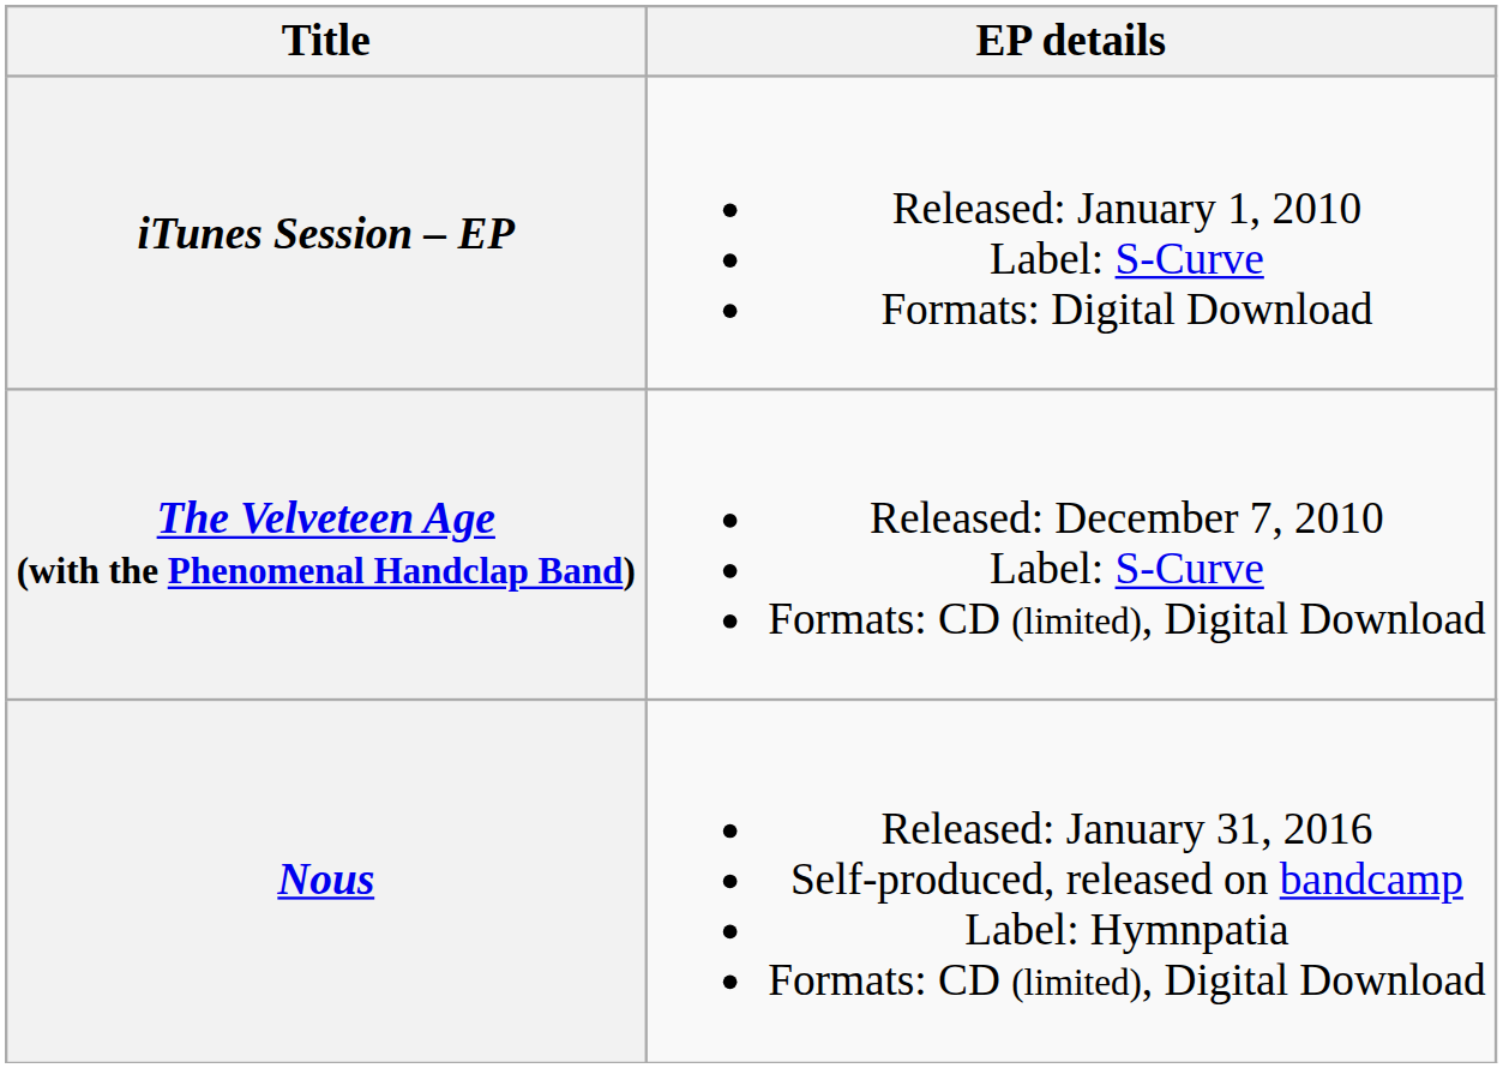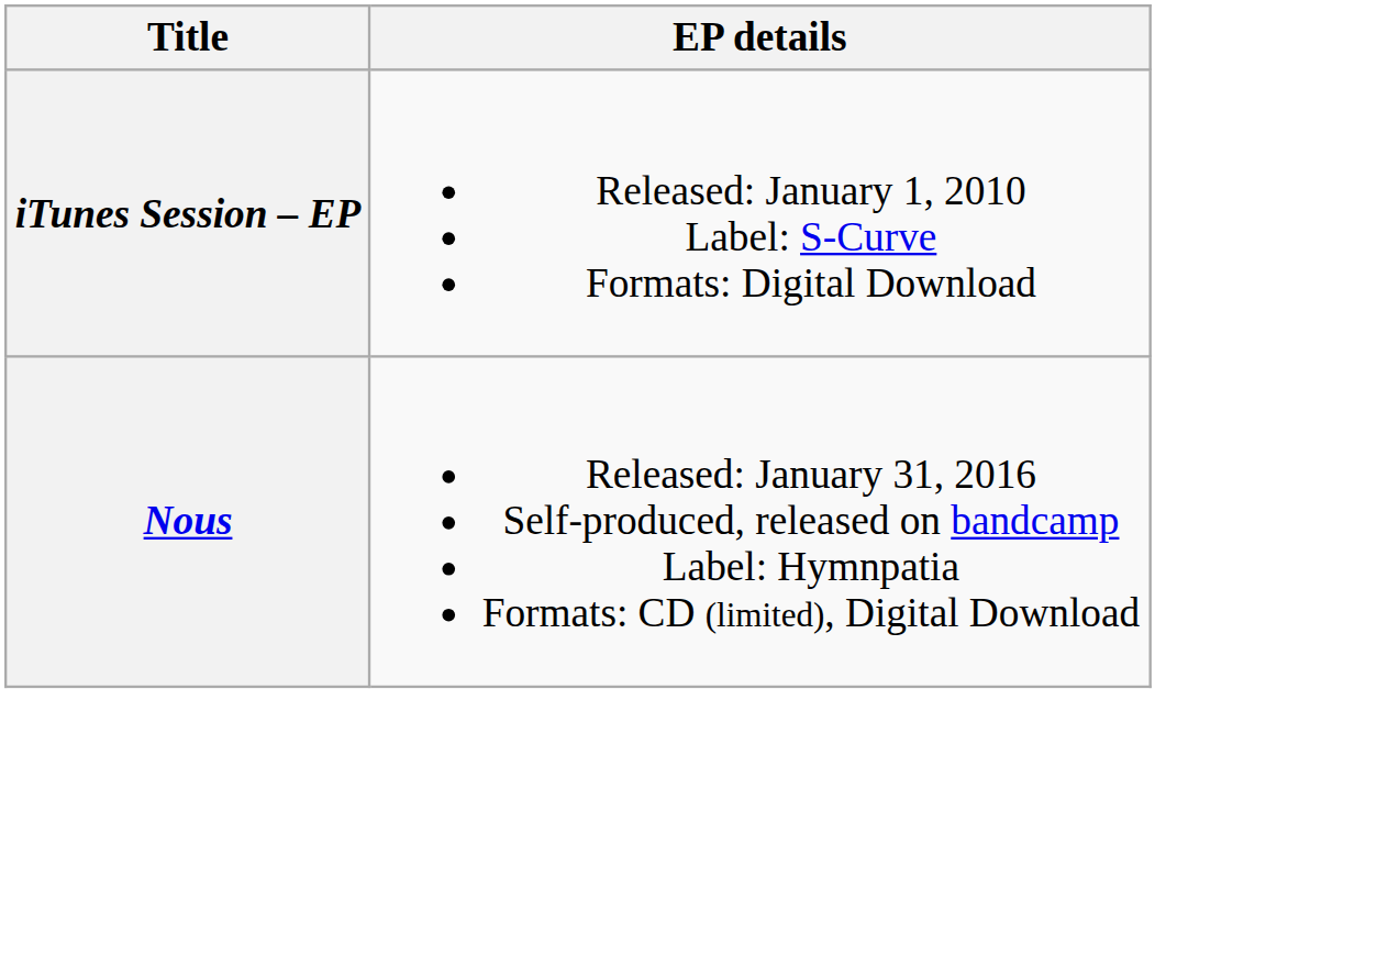- row: The Velveteen Age (with the Phenomenal Handclap Band) | Released: December 7, 2010 Label: S-Curve Formats: CD (limited), Digital Download
